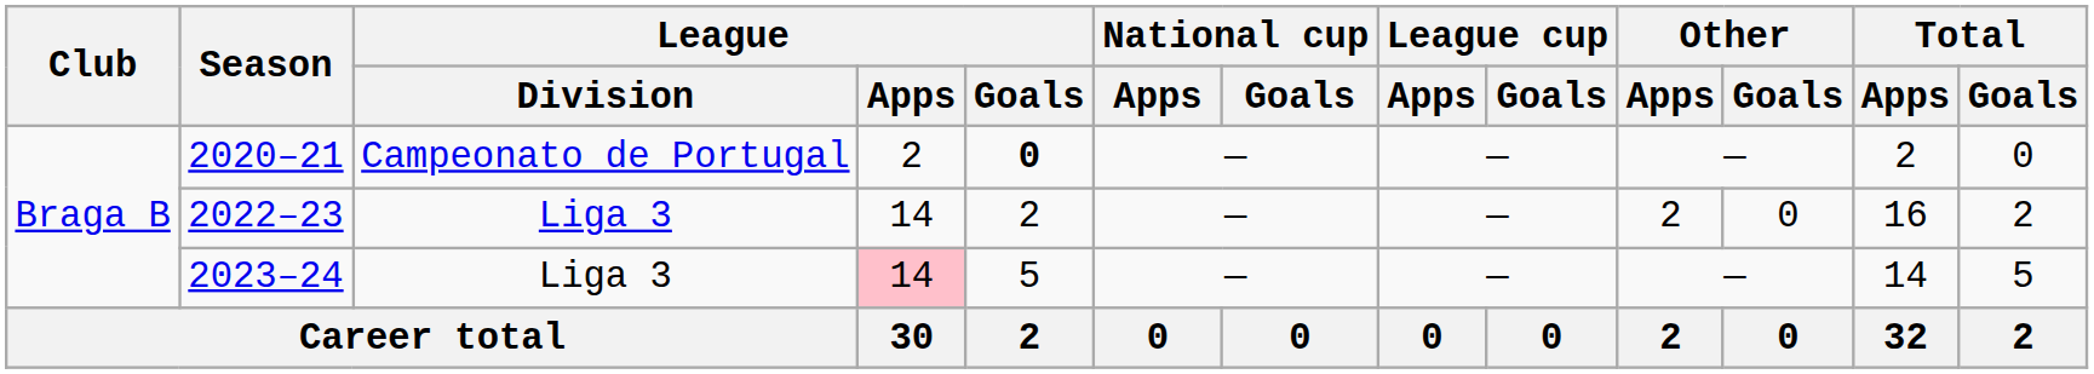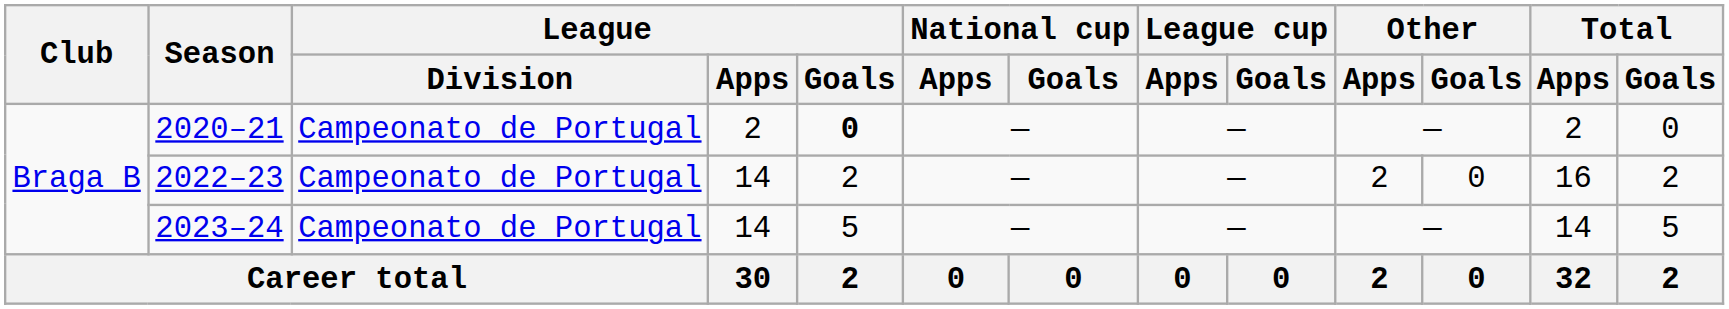2022–23 | League / Division: Liga 3 -> Campeonato de Portugal
2023–24 | League / Division: Liga 3 -> Campeonato de Portugal
2023–24 | League / Apps: pink background -> no background
